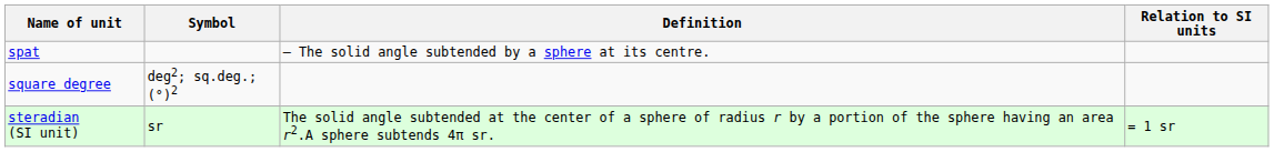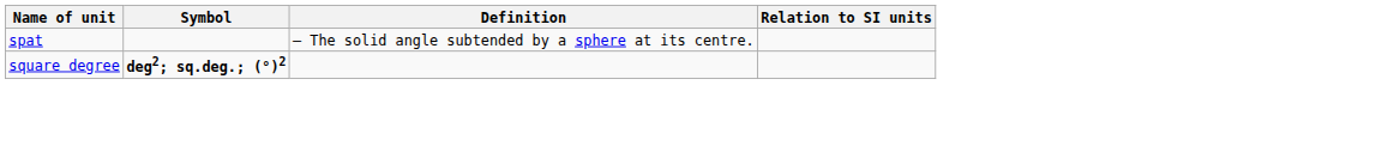square degree | Symbol: normal -> bold
- row: steradian (SI unit) | sr | The solid angle subtended at the center of a sphere of radius r by a portion of the sphere having an area r2.A sphere subtends 4π sr. | = 1 sr
